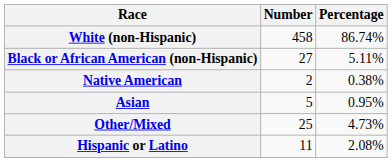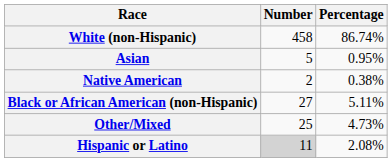rows swapped: Black or African American (non-Hispanic) <-> Asian
Hispanic or Latino | Number: no background -> lightgrey background
